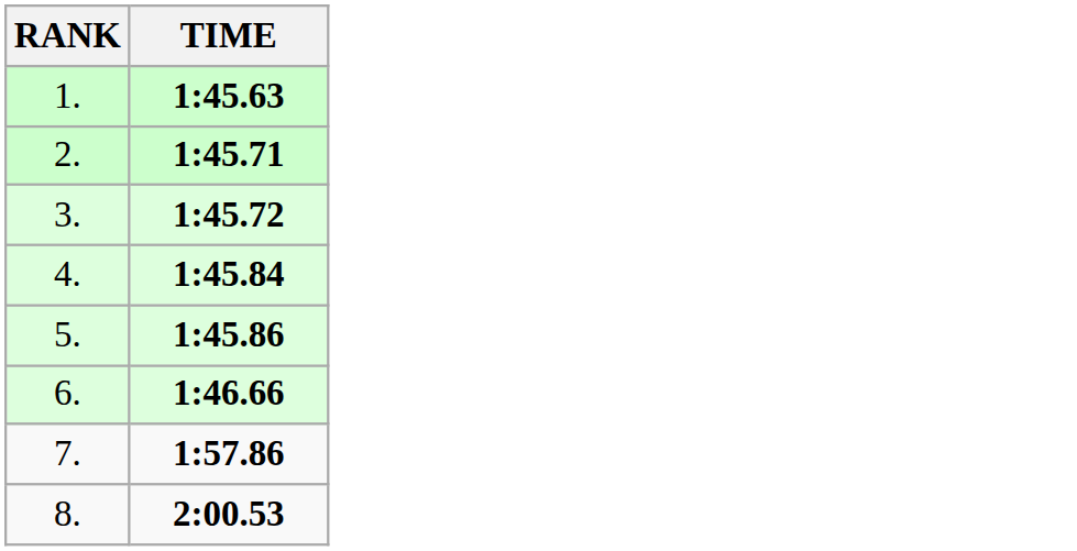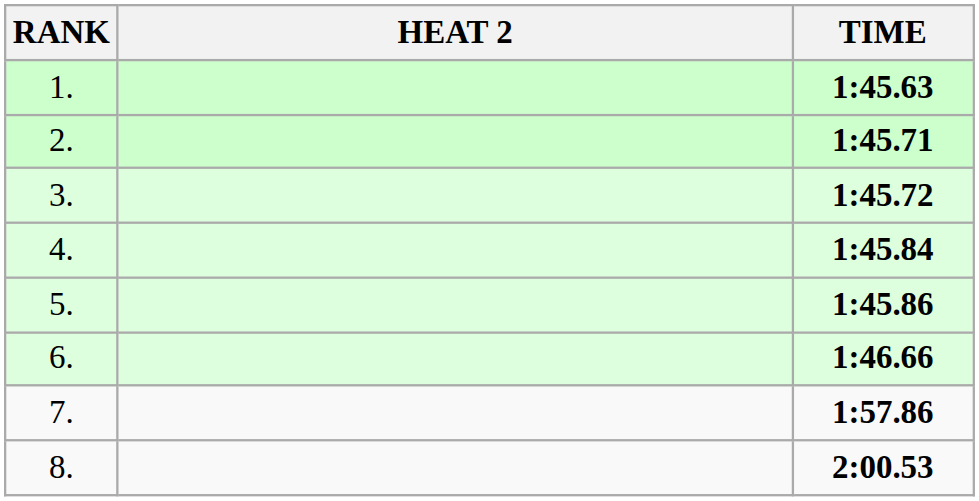+ column: HEAT 2
